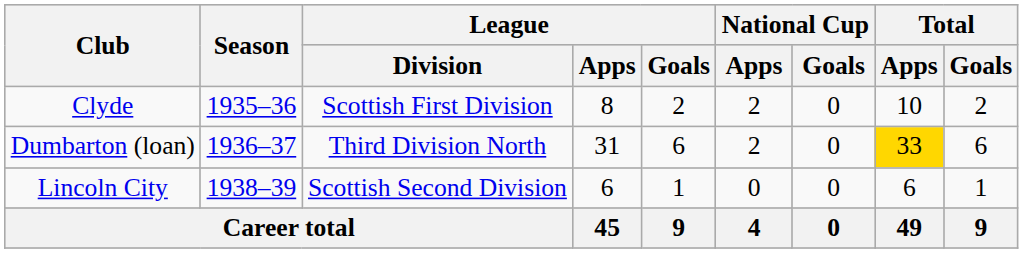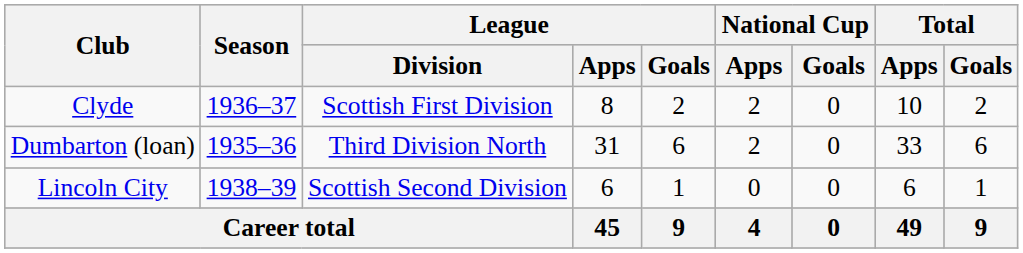Clyde | Season: 1935–36 -> 1936–37
Dumbarton (loan) | Season: 1936–37 -> 1935–36
Dumbarton (loan) | Total / Apps: gold background -> no background
